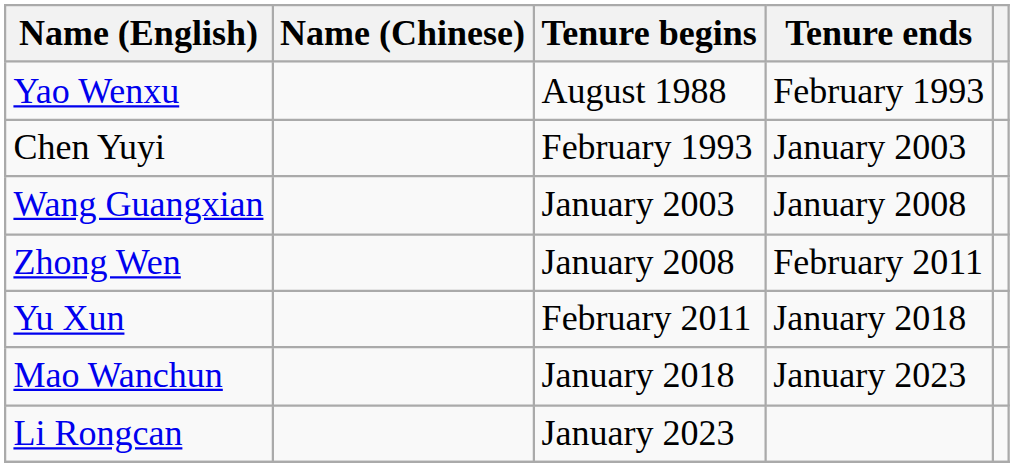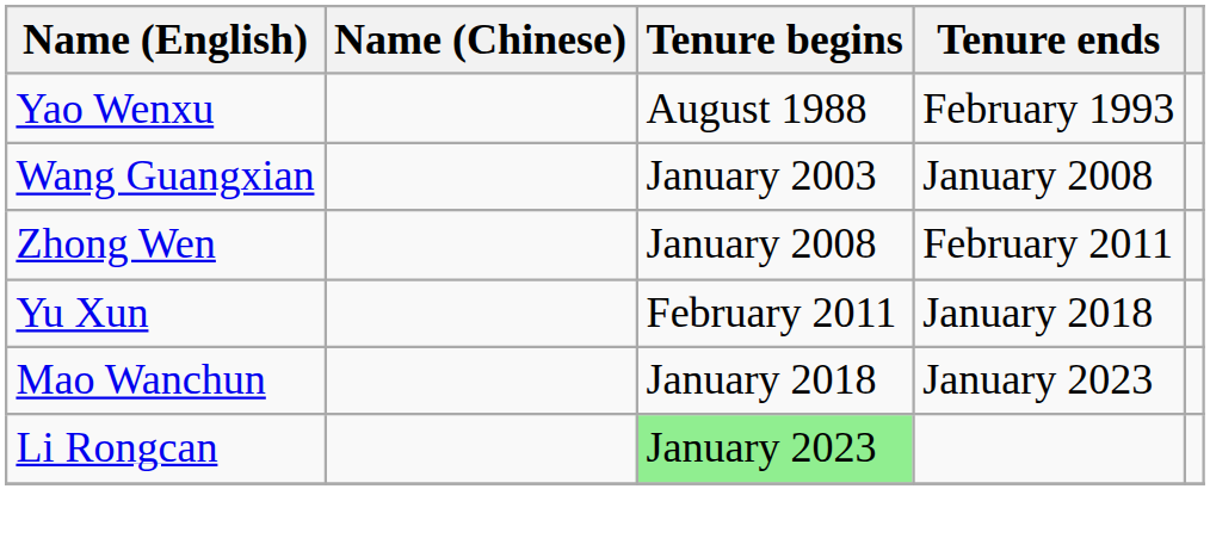- row: Chen Yuyi | February 1993 | January 2003
Li Rongcan | Tenure begins: no background -> lightgreen background
